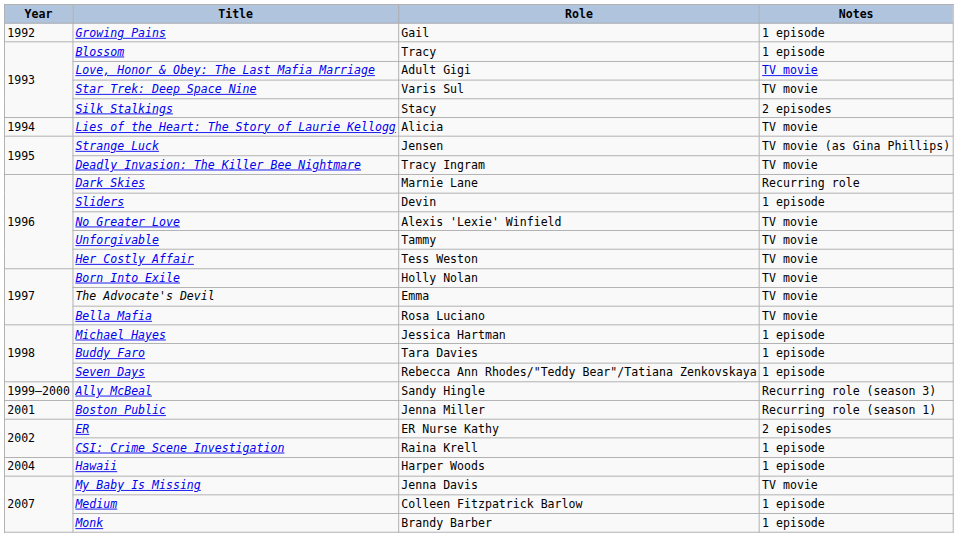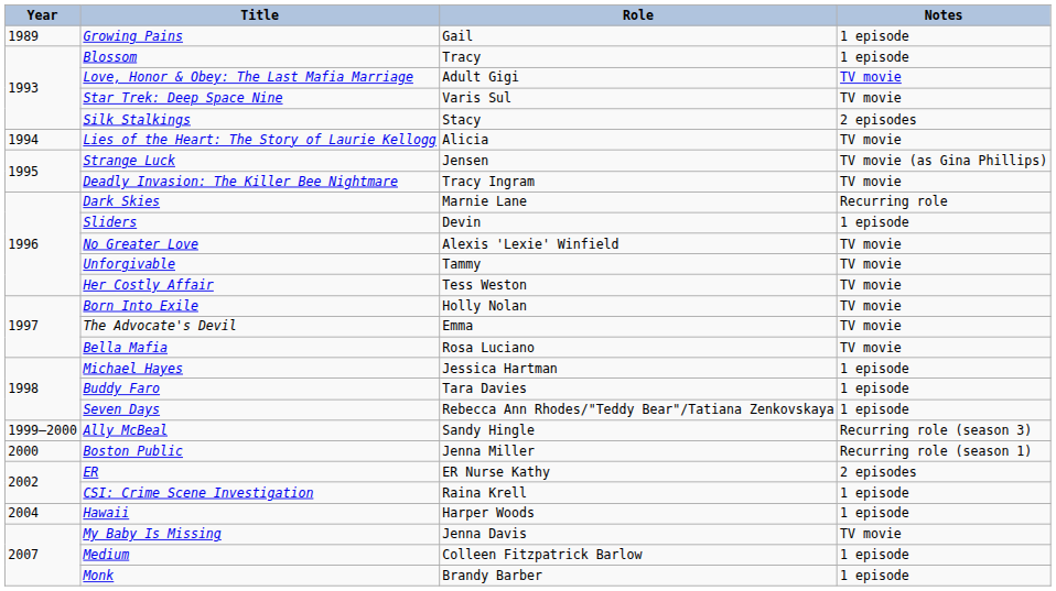Growing Pains | Year: 1992 -> 1989
Boston Public | Year: 2001 -> 2000
